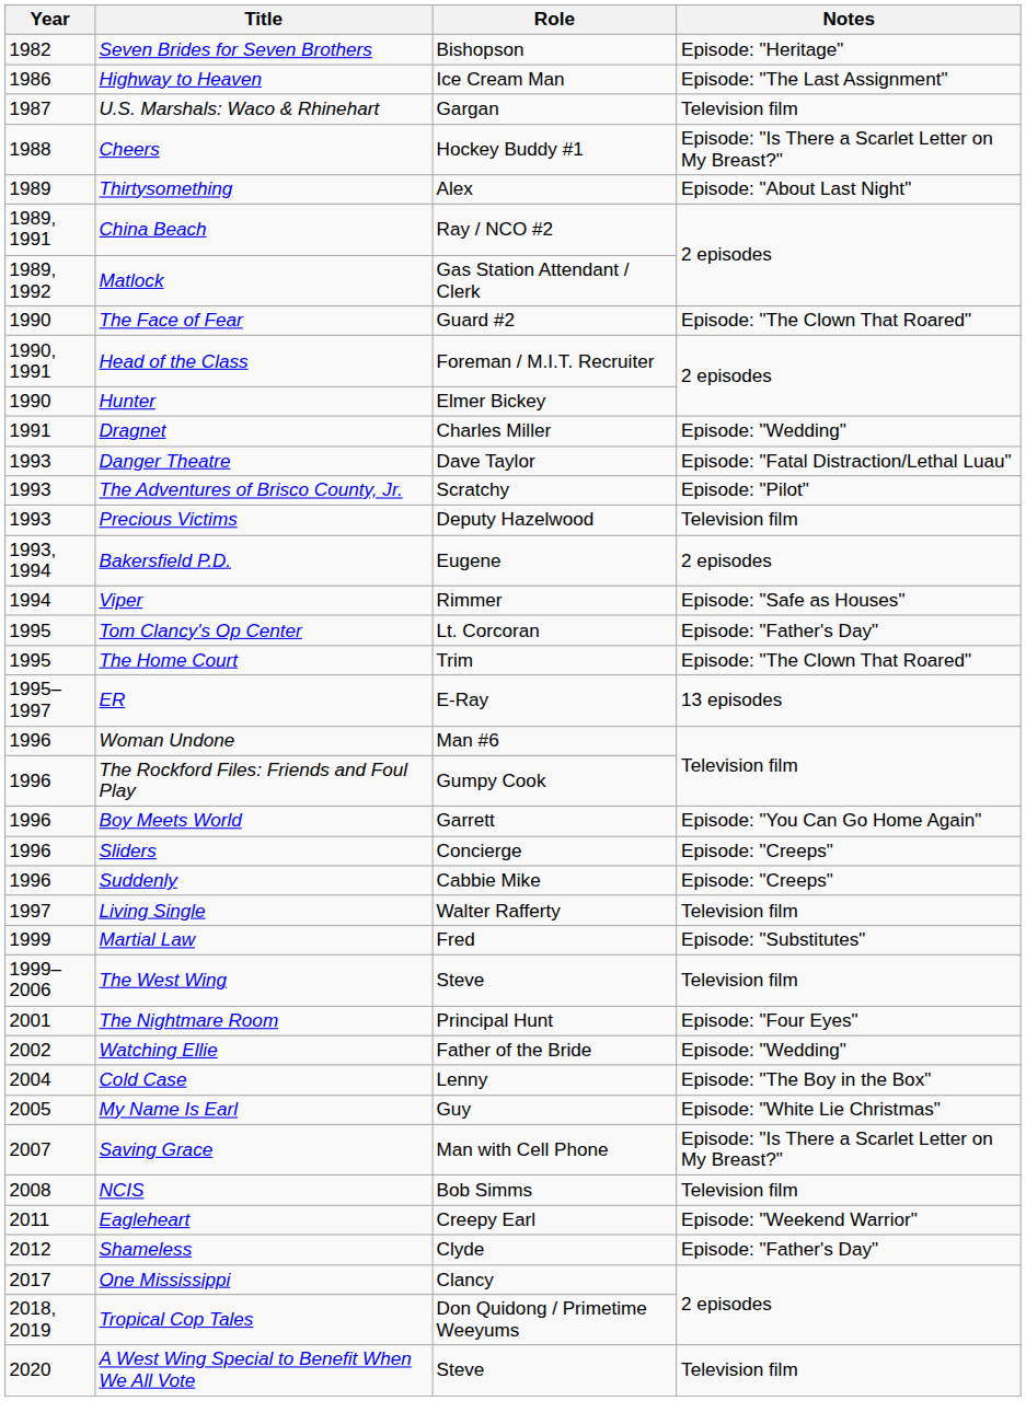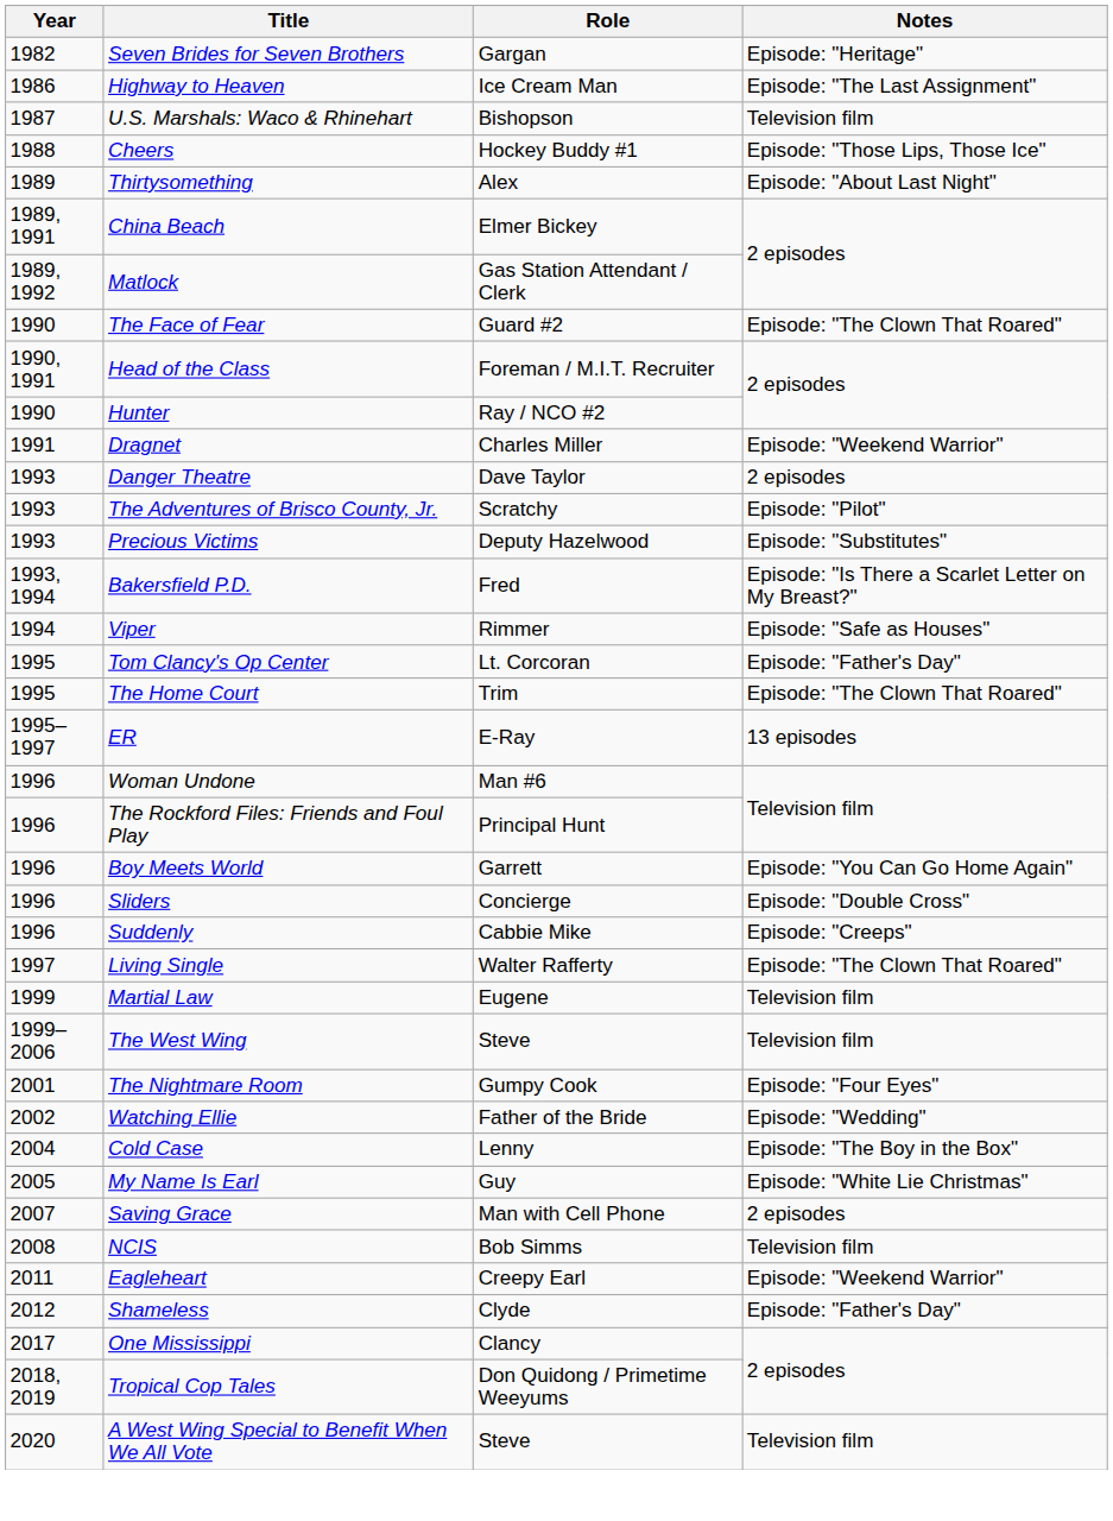Seven Brides for Seven Brothers | Role: Bishopson -> Gargan
U.S. Marshals: Waco & Rhinehart | Role: Gargan -> Bishopson
Cheers | Notes: Episode: "Is There a Scarlet Letter on My Breast?" -> Episode: "Those Lips, Those Ice"
China Beach | Role: Ray / NCO #2 -> Elmer Bickey
Hunter | Role: Elmer Bickey -> Ray / NCO #2
Dragnet | Notes: Episode: "Wedding" -> Episode: "Weekend Warrior"
Danger Theatre | Notes: Episode: "Fatal Distraction/Lethal Luau" -> 2 episodes
Precious Victims | Notes: Television film -> Episode: "Substitutes"
Bakersfield P.D. | Role: Eugene -> Fred
Bakersfield P.D. | Notes: 2 episodes -> Episode: "Is There a Scarlet Letter on My Breast?"
The Rockford Files: Friends and Foul Play | Role: Gumpy Cook -> Principal Hunt
Sliders | Notes: Episode: "Creeps" -> Episode: "Double Cross"
Living Single | Notes: Television film -> Episode: "The Clown That Roared"
Martial Law | Role: Fred -> Eugene
Martial Law | Notes: Episode: "Substitutes" -> Television film
The Nightmare Room | Role: Principal Hunt -> Gumpy Cook
Saving Grace | Notes: Episode: "Is There a Scarlet Letter on My Breast?" -> 2 episodes
